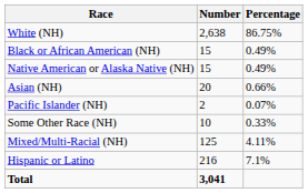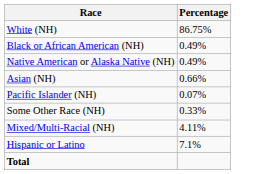- column: Number | 2,638 | 15 | 15 | 20 | 2 | 10 | 125 | 216 | 3,041
